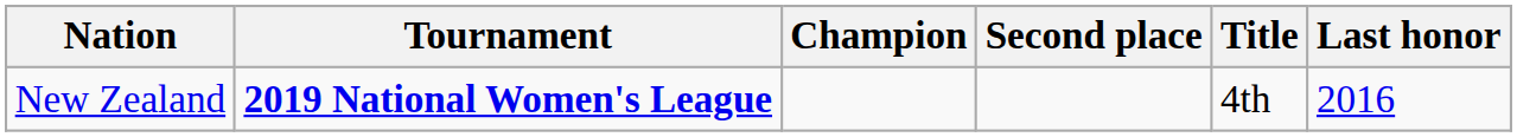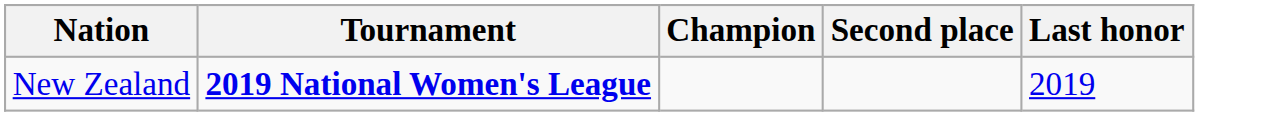- column: Title | 4th
New Zealand | Last honor: 2016 -> 2019
